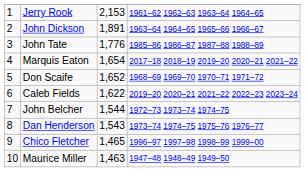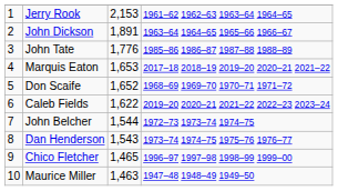Marquis Eaton | column 3: 1,654 -> 1,653
